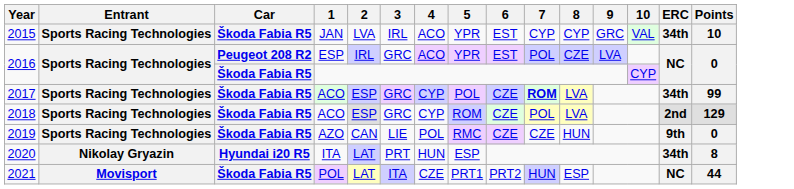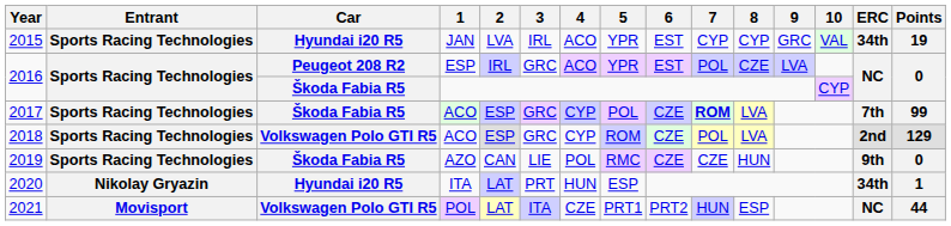2015 | Car: Škoda Fabia R5 -> Hyundai i20 R5
2015 | Points: 10 -> 19
2017 | ERC: 34th -> 7th
2018 | Car: Škoda Fabia R5 -> Volkswagen Polo GTI R5
2020 | Points: 8 -> 1
2021 | Car: Škoda Fabia R5 -> Volkswagen Polo GTI R5
